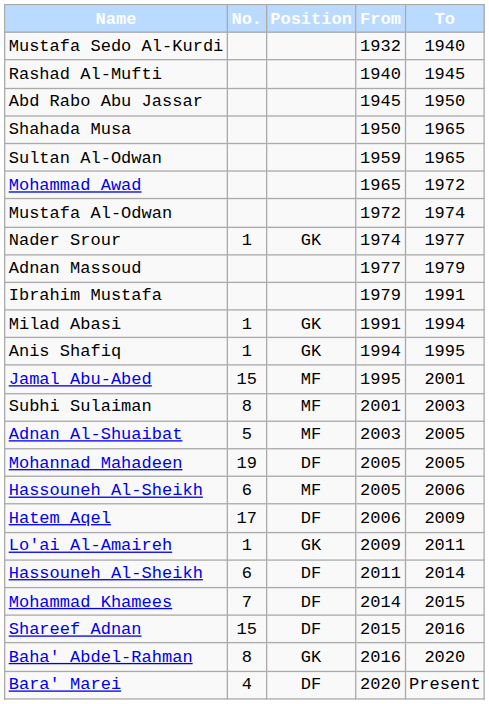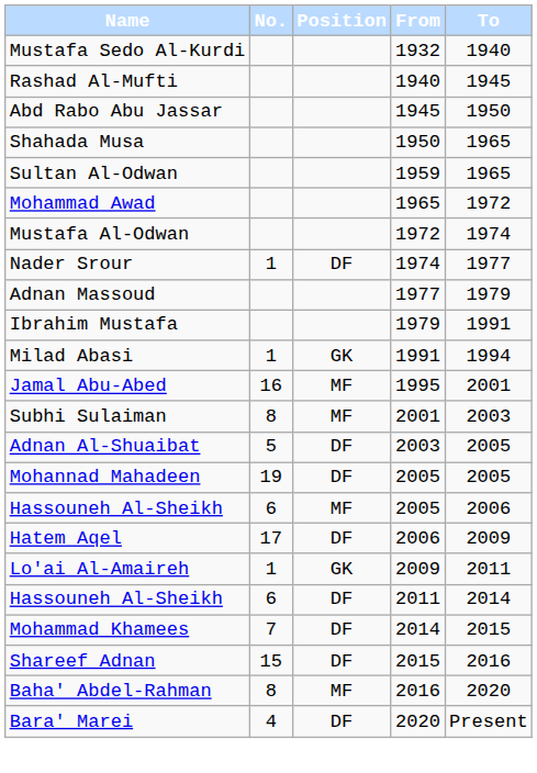Nader Srour | Position: GK -> DF
- row: Anis Shafiq | 1 | GK | 1994 | 1995
Jamal Abu-Abed | No.: 15 -> 16
Adnan Al-Shuaibat | Position: MF -> DF
Baha' Abdel-Rahman | Position: GK -> MF
